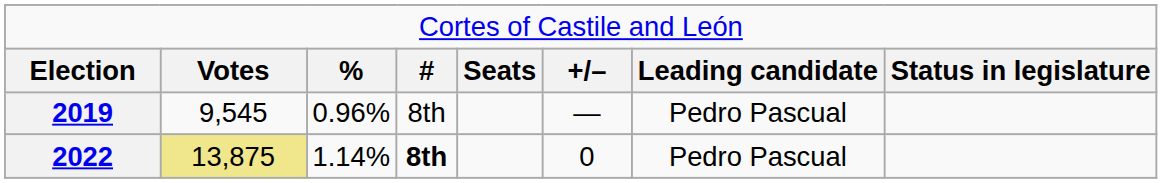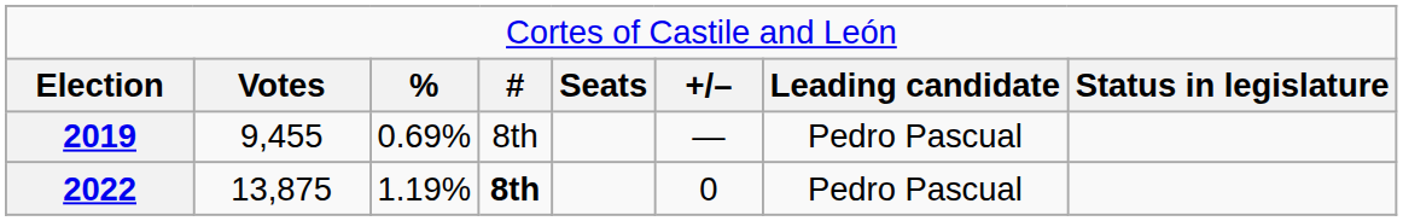2019 | column 2: 9,545 -> 9,455
2019 | column 3: 0.96% -> 0.69%
2022 | column 2: khaki background -> no background
2022 | column 3: 1.14% -> 1.19%
